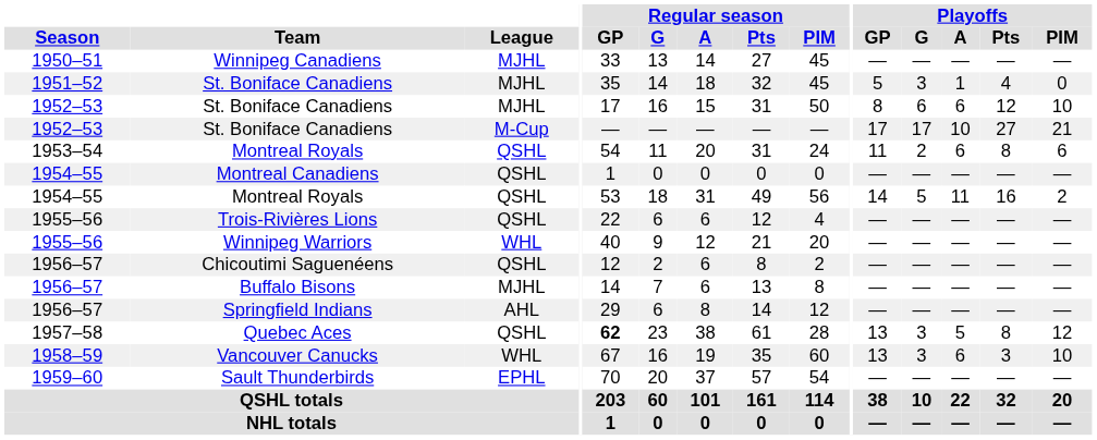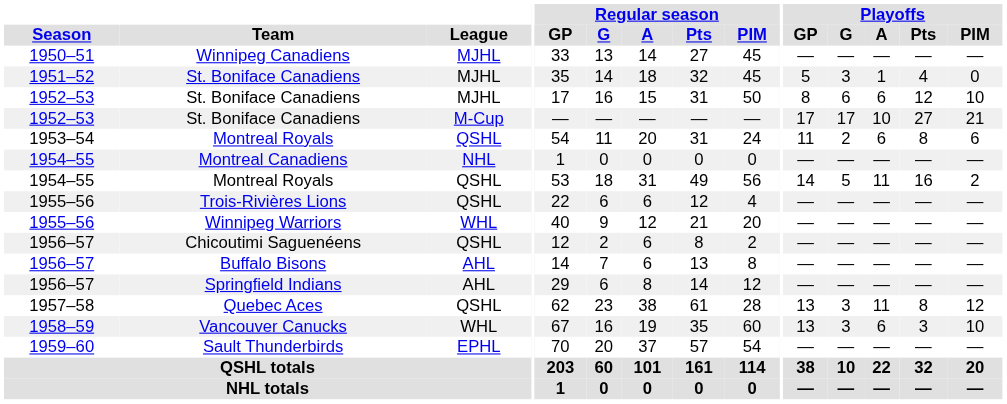Montreal Canadiens | League: QSHL -> NHL
Buffalo Bisons | League: MJHL -> AHL
Quebec Aces | Regular season / GP: bold -> normal
Quebec Aces | Playoffs / A: 5 -> 11
